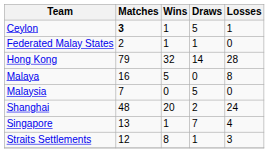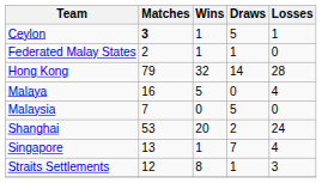Malaya | Losses: 8 -> 4
Shanghai | Matches: 48 -> 53
